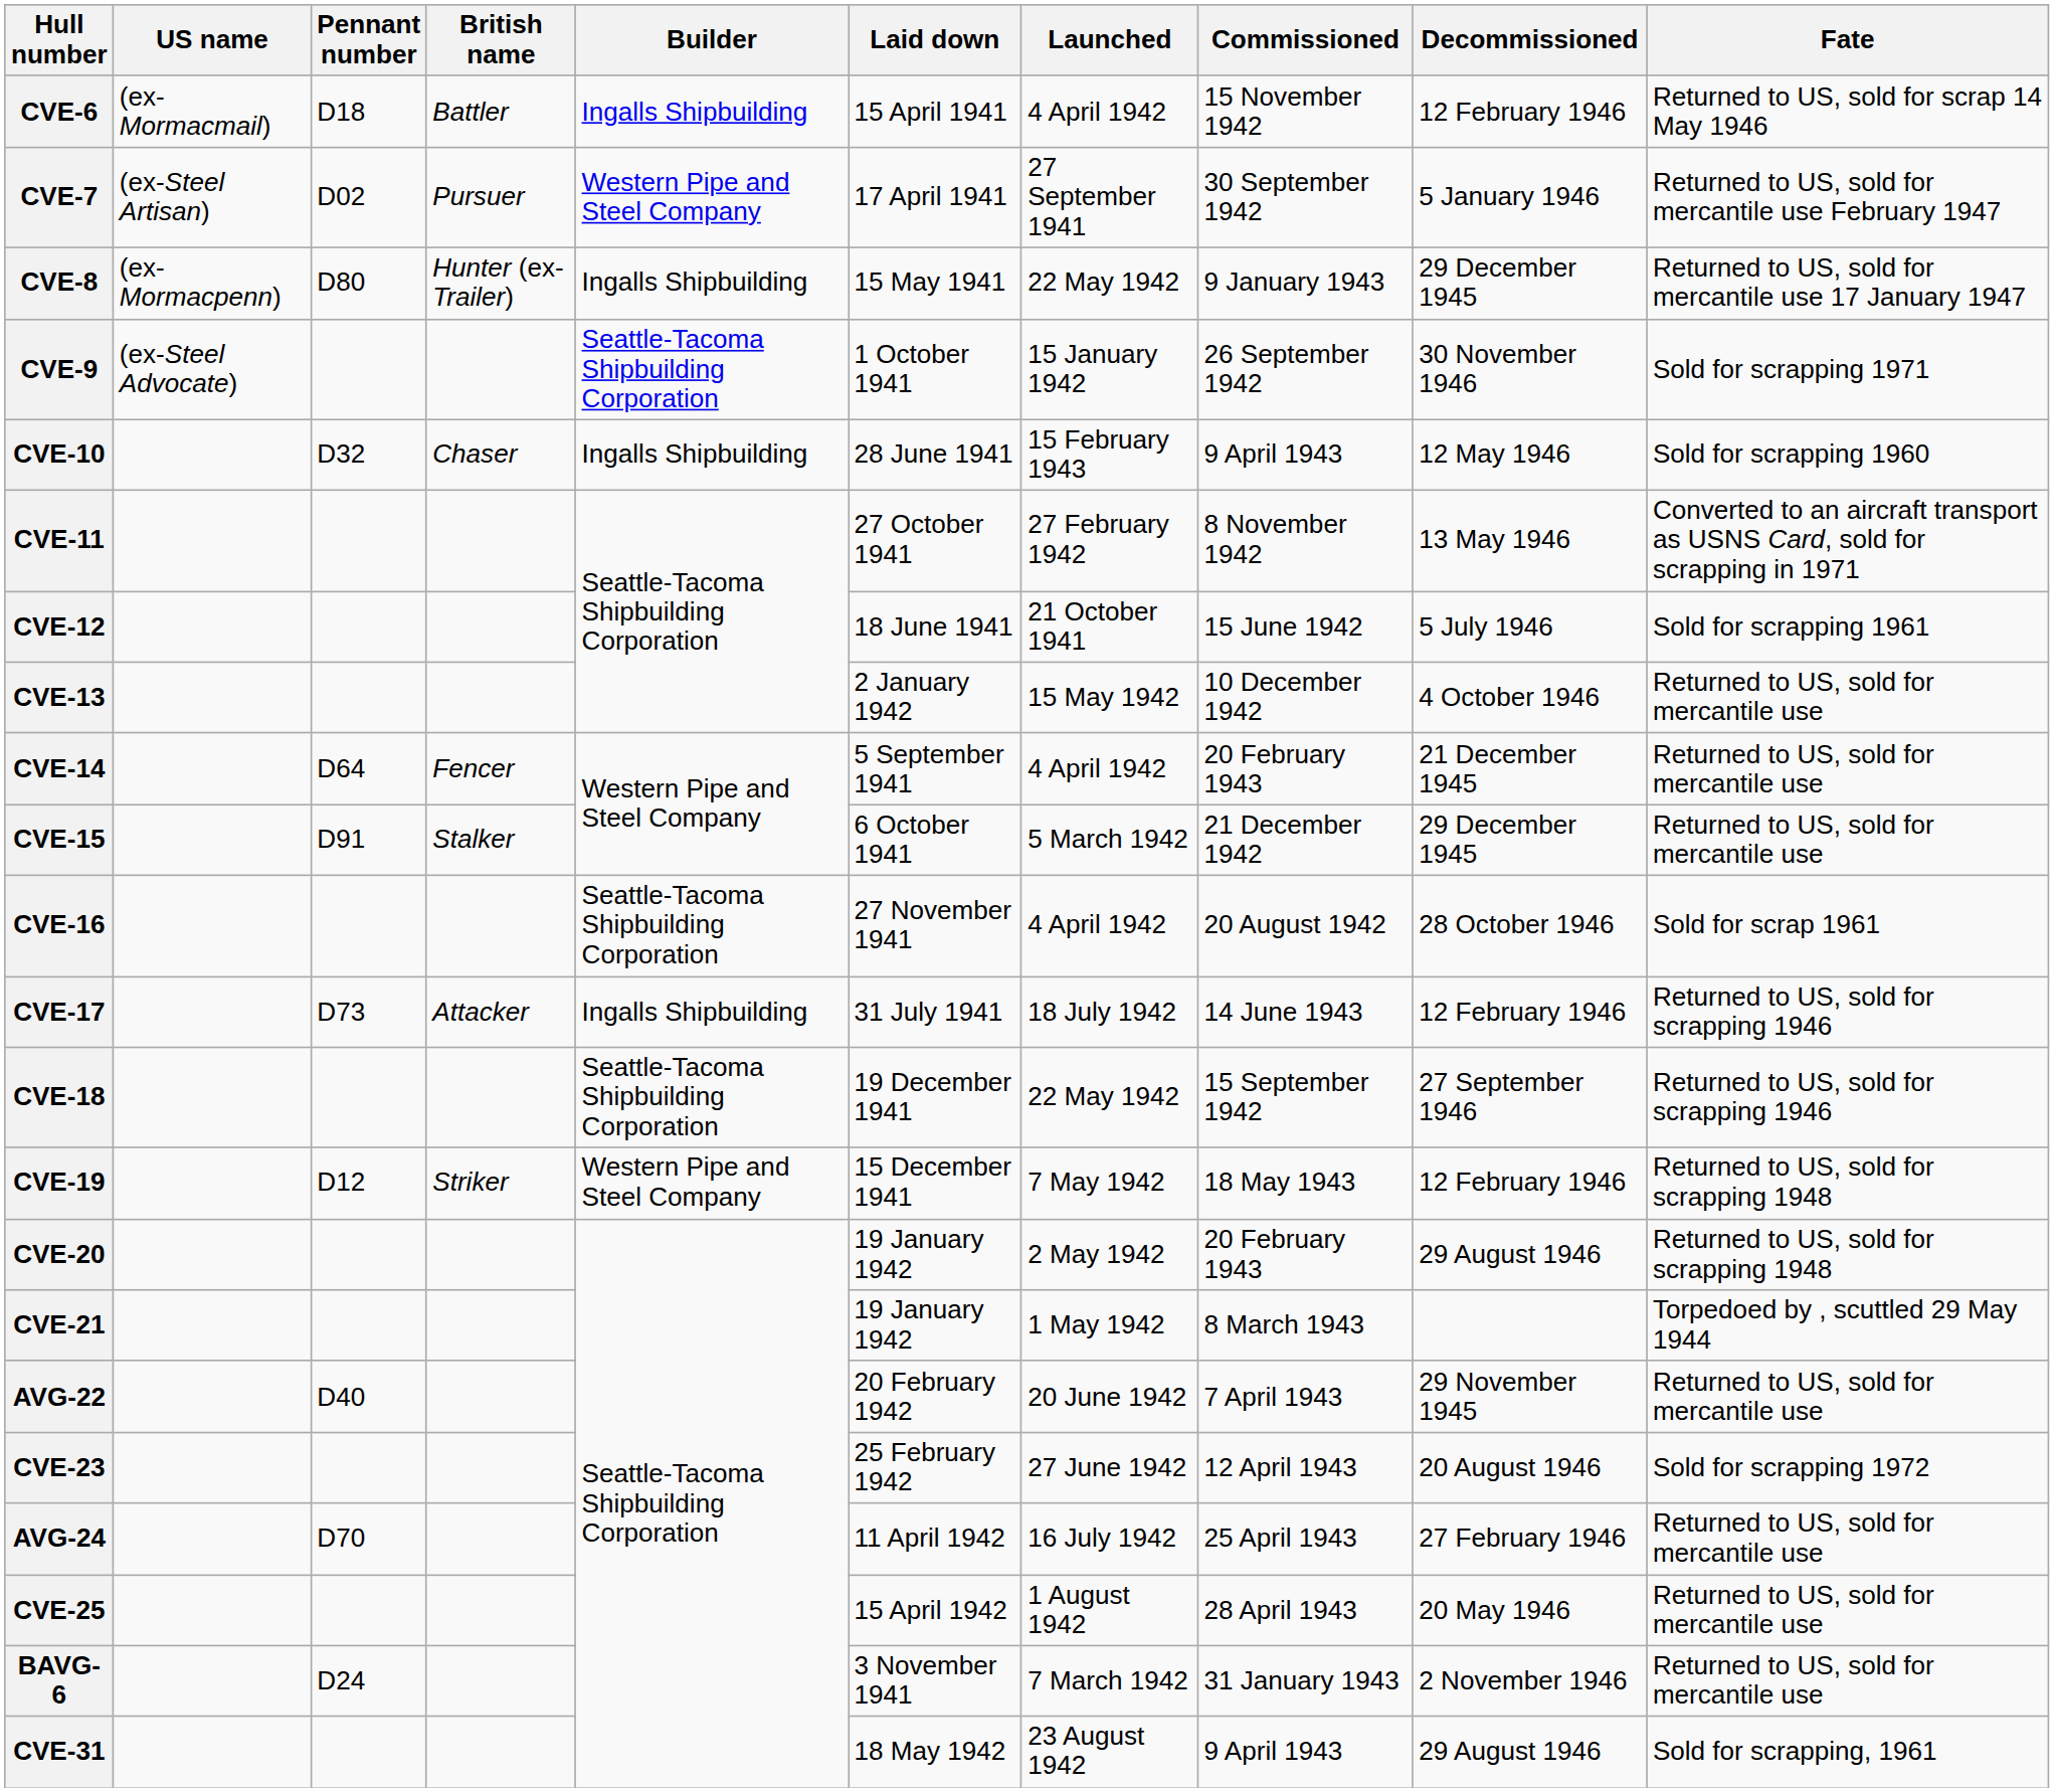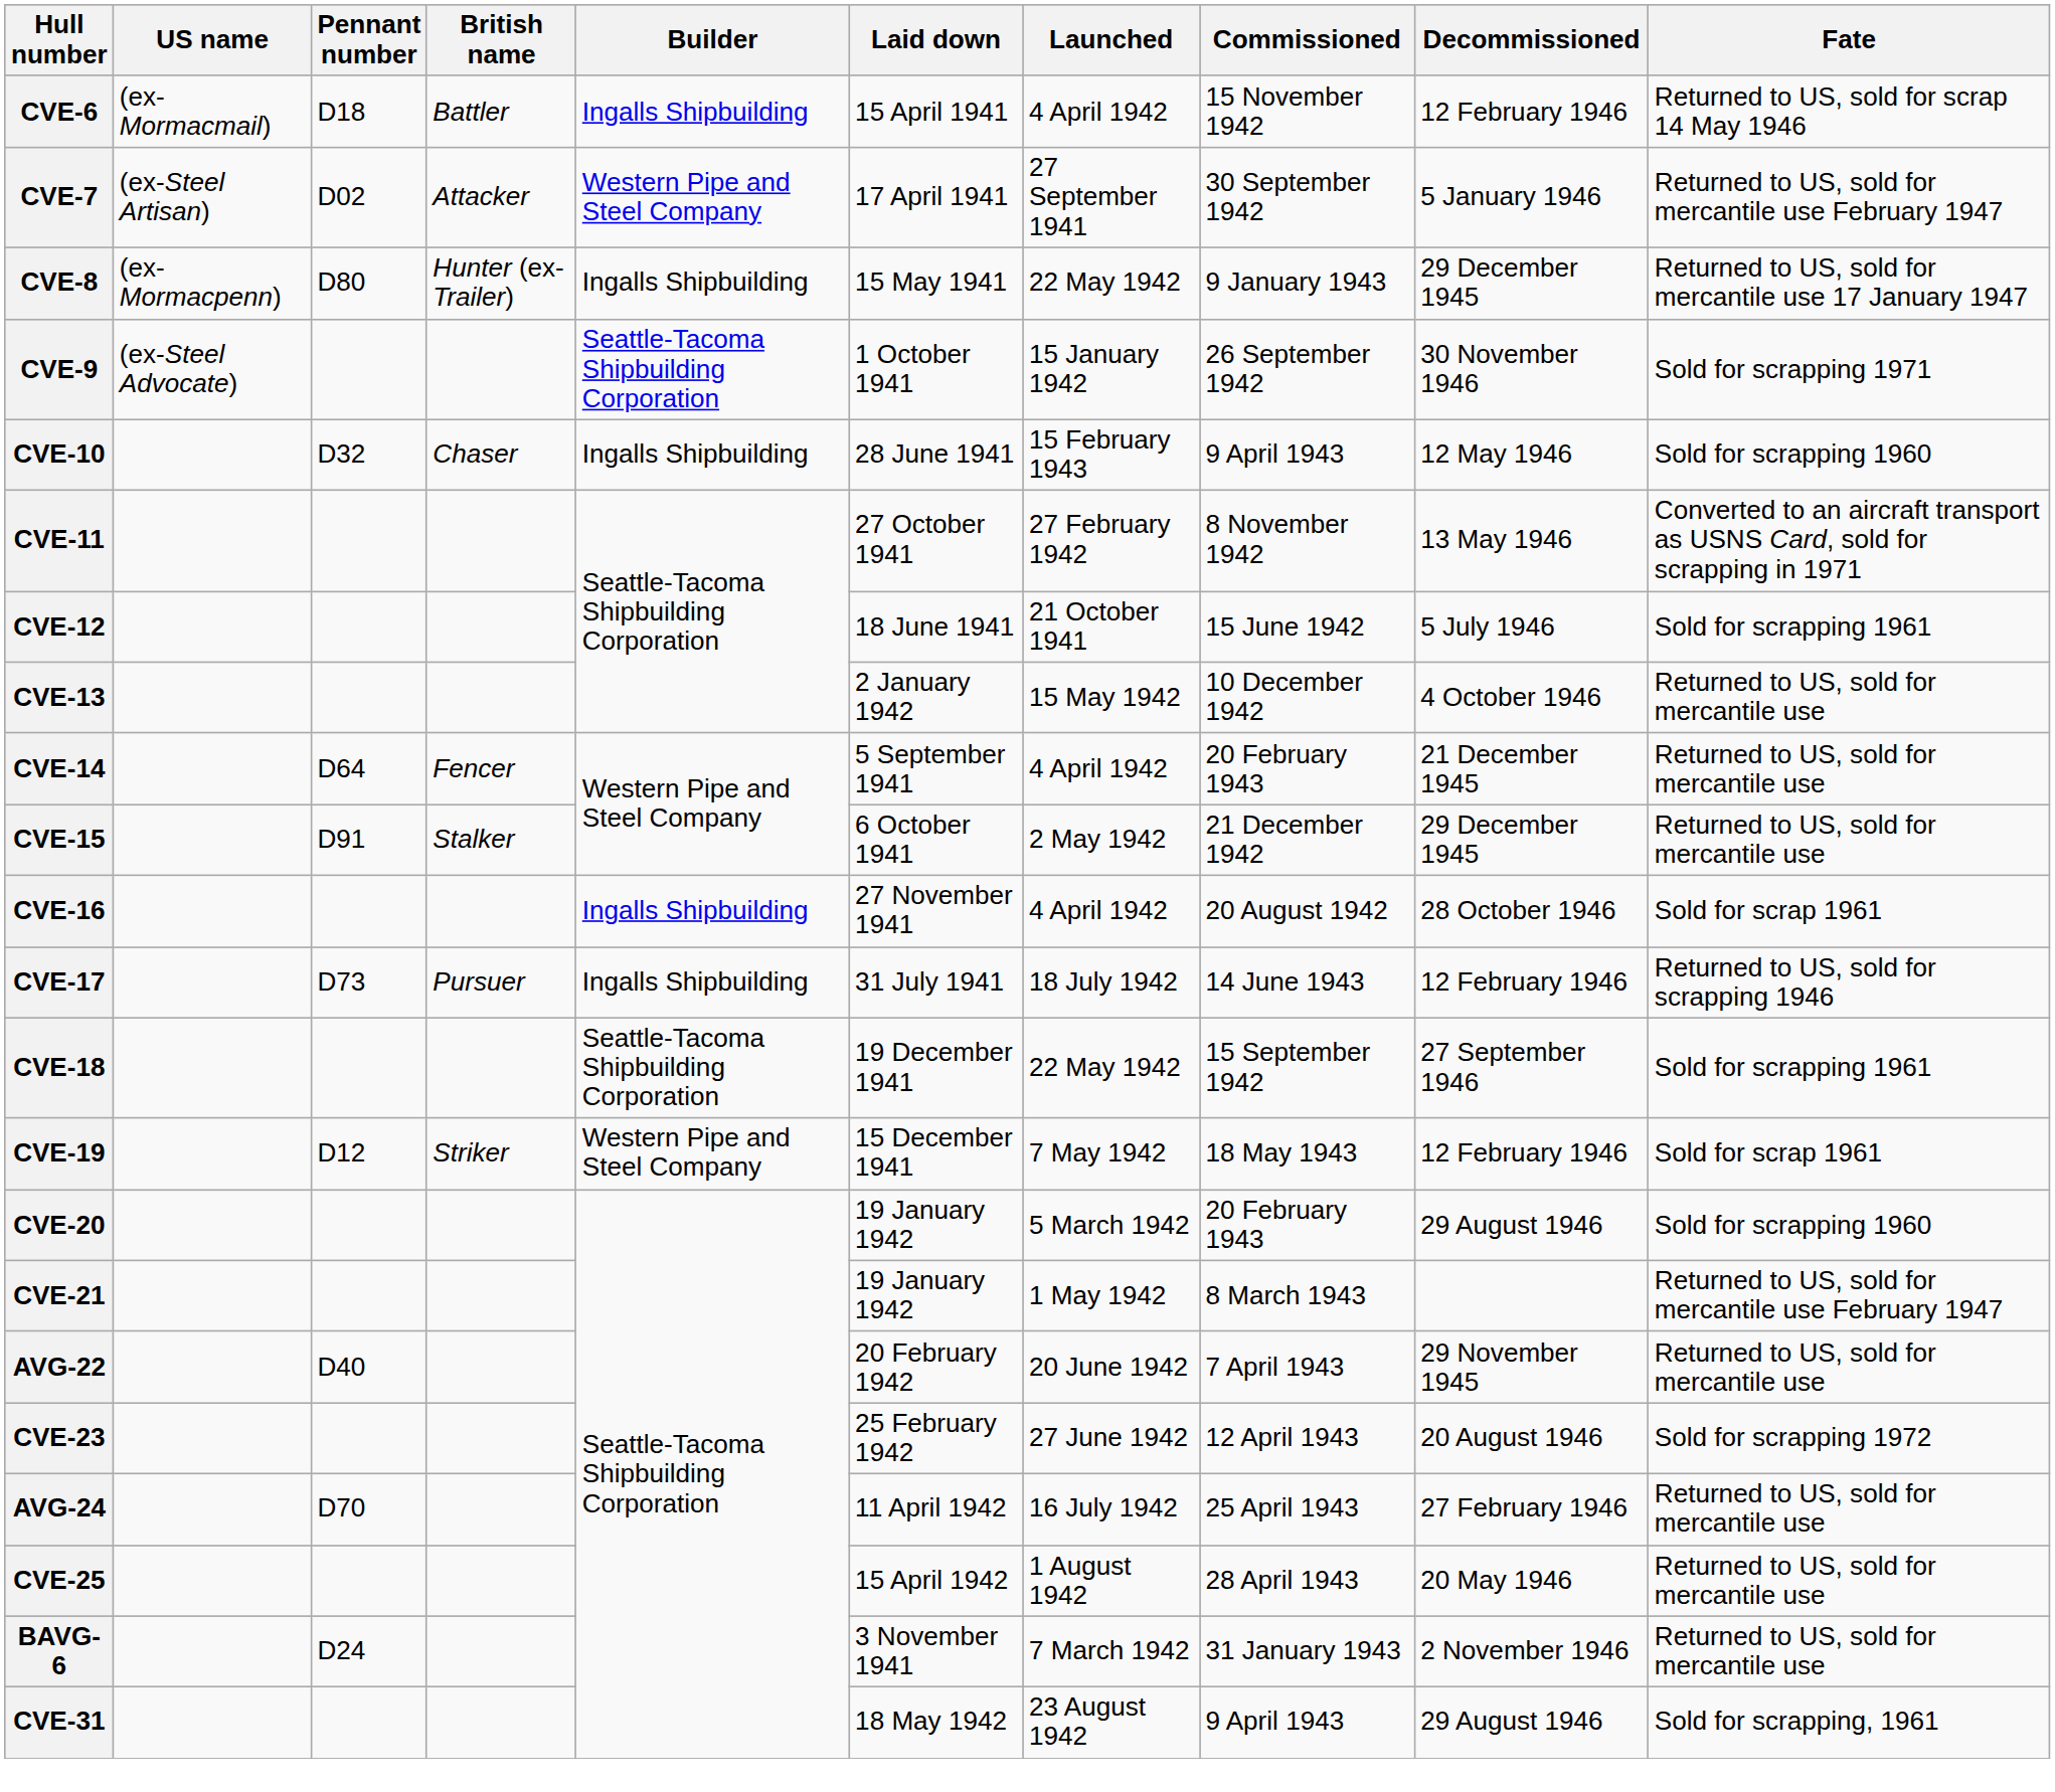CVE-7 | British name: Pursuer -> Attacker
CVE-15 | Launched: 5 March 1942 -> 2 May 1942
CVE-16 | Builder: Seattle-Tacoma Shipbuilding Corporation -> Ingalls Shipbuilding
CVE-17 | British name: Attacker -> Pursuer
CVE-18 | Fate: Returned to US, sold for scrapping 1946 -> Sold for scrapping 1961
CVE-19 | Fate: Returned to US, sold for scrapping 1948 -> Sold for scrap 1961
CVE-20 | Launched: 2 May 1942 -> 5 March 1942
CVE-20 | Fate: Returned to US, sold for scrapping 1948 -> Sold for scrapping 1960
CVE-21 | Fate: Torpedoed by , scuttled 29 May 1944 -> Returned to US, sold for mercantile use February 1947
